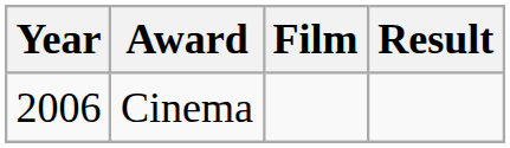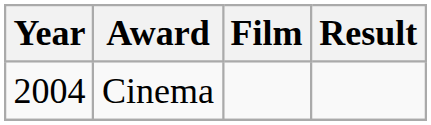Cinema | Year: 2006 -> 2004
